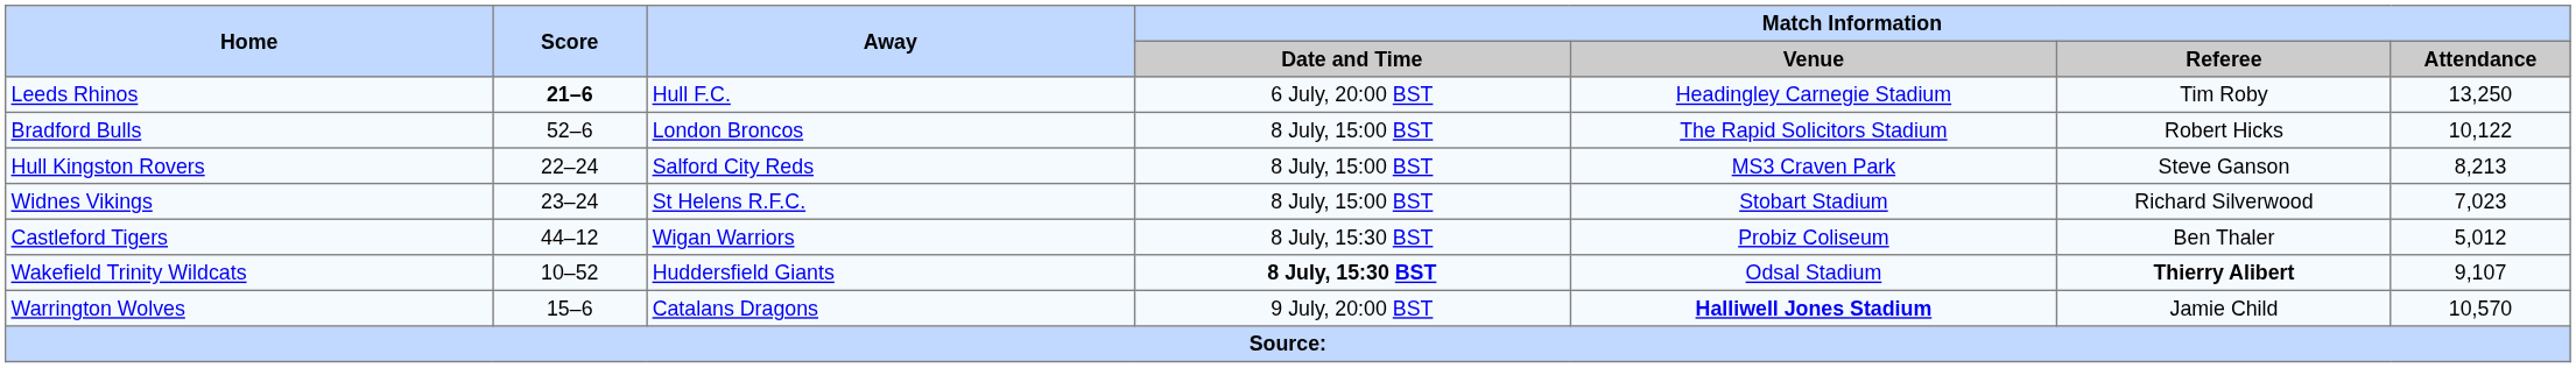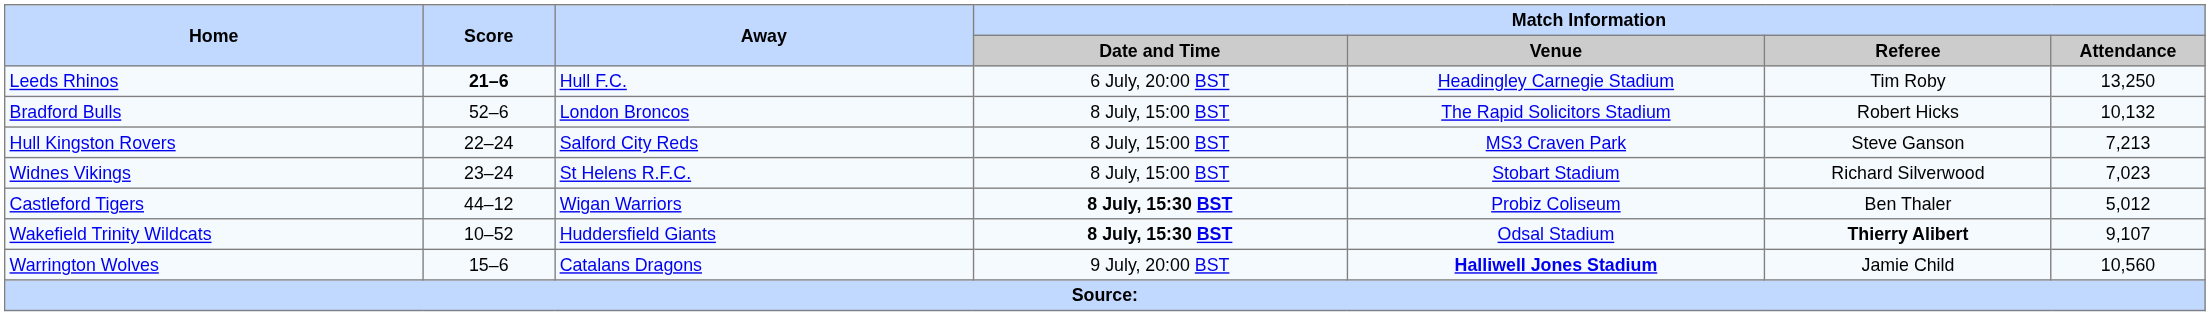Bradford Bulls | Match Information / Attendance: 10,122 -> 10,132
Hull Kingston Rovers | Match Information / Attendance: 8,213 -> 7,213
Castleford Tigers | Match Information / Date and Time: normal -> bold
Warrington Wolves | Match Information / Attendance: 10,570 -> 10,560
